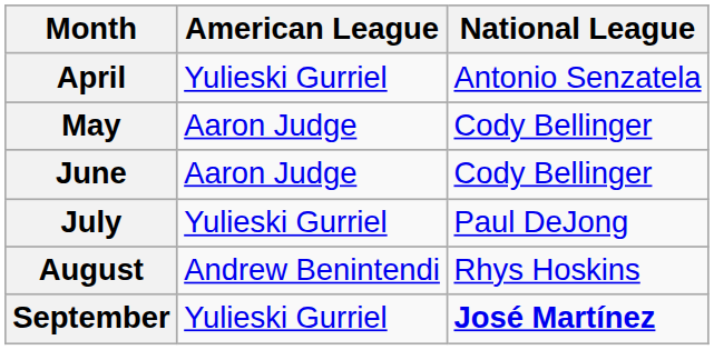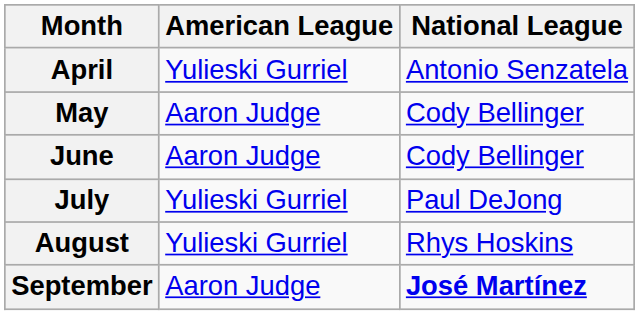August | American League: Andrew Benintendi -> Yulieski Gurriel
September | American League: Yulieski Gurriel -> Aaron Judge
